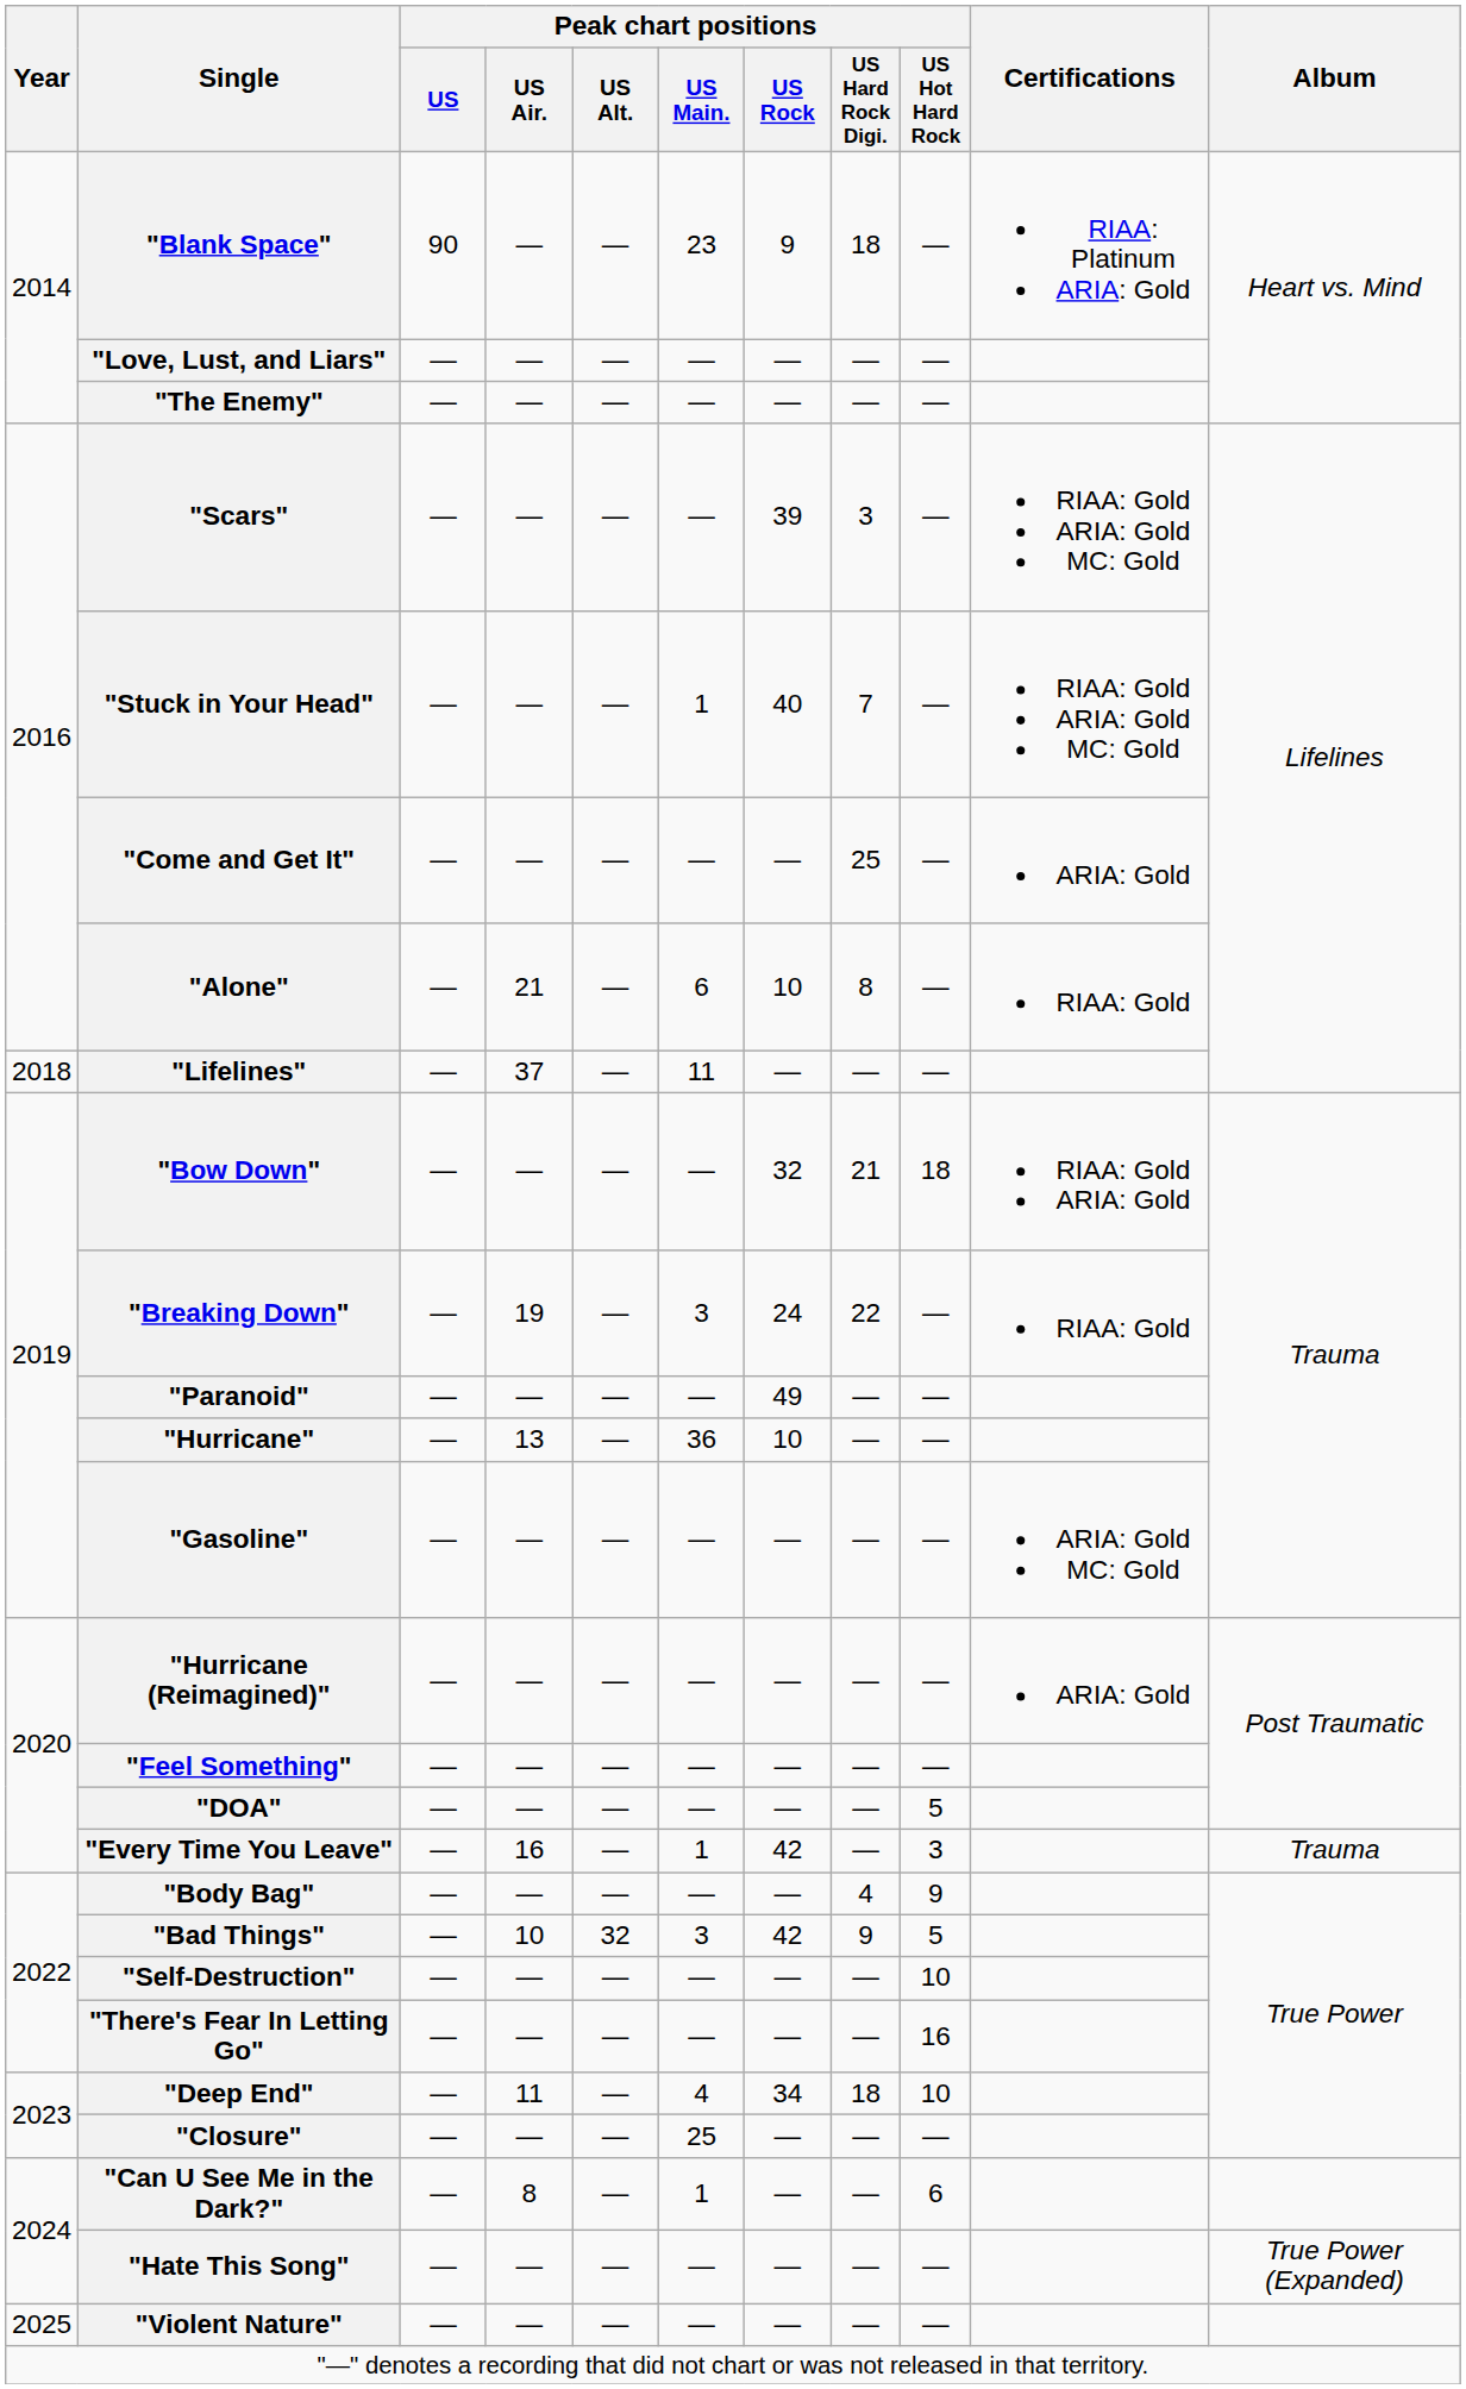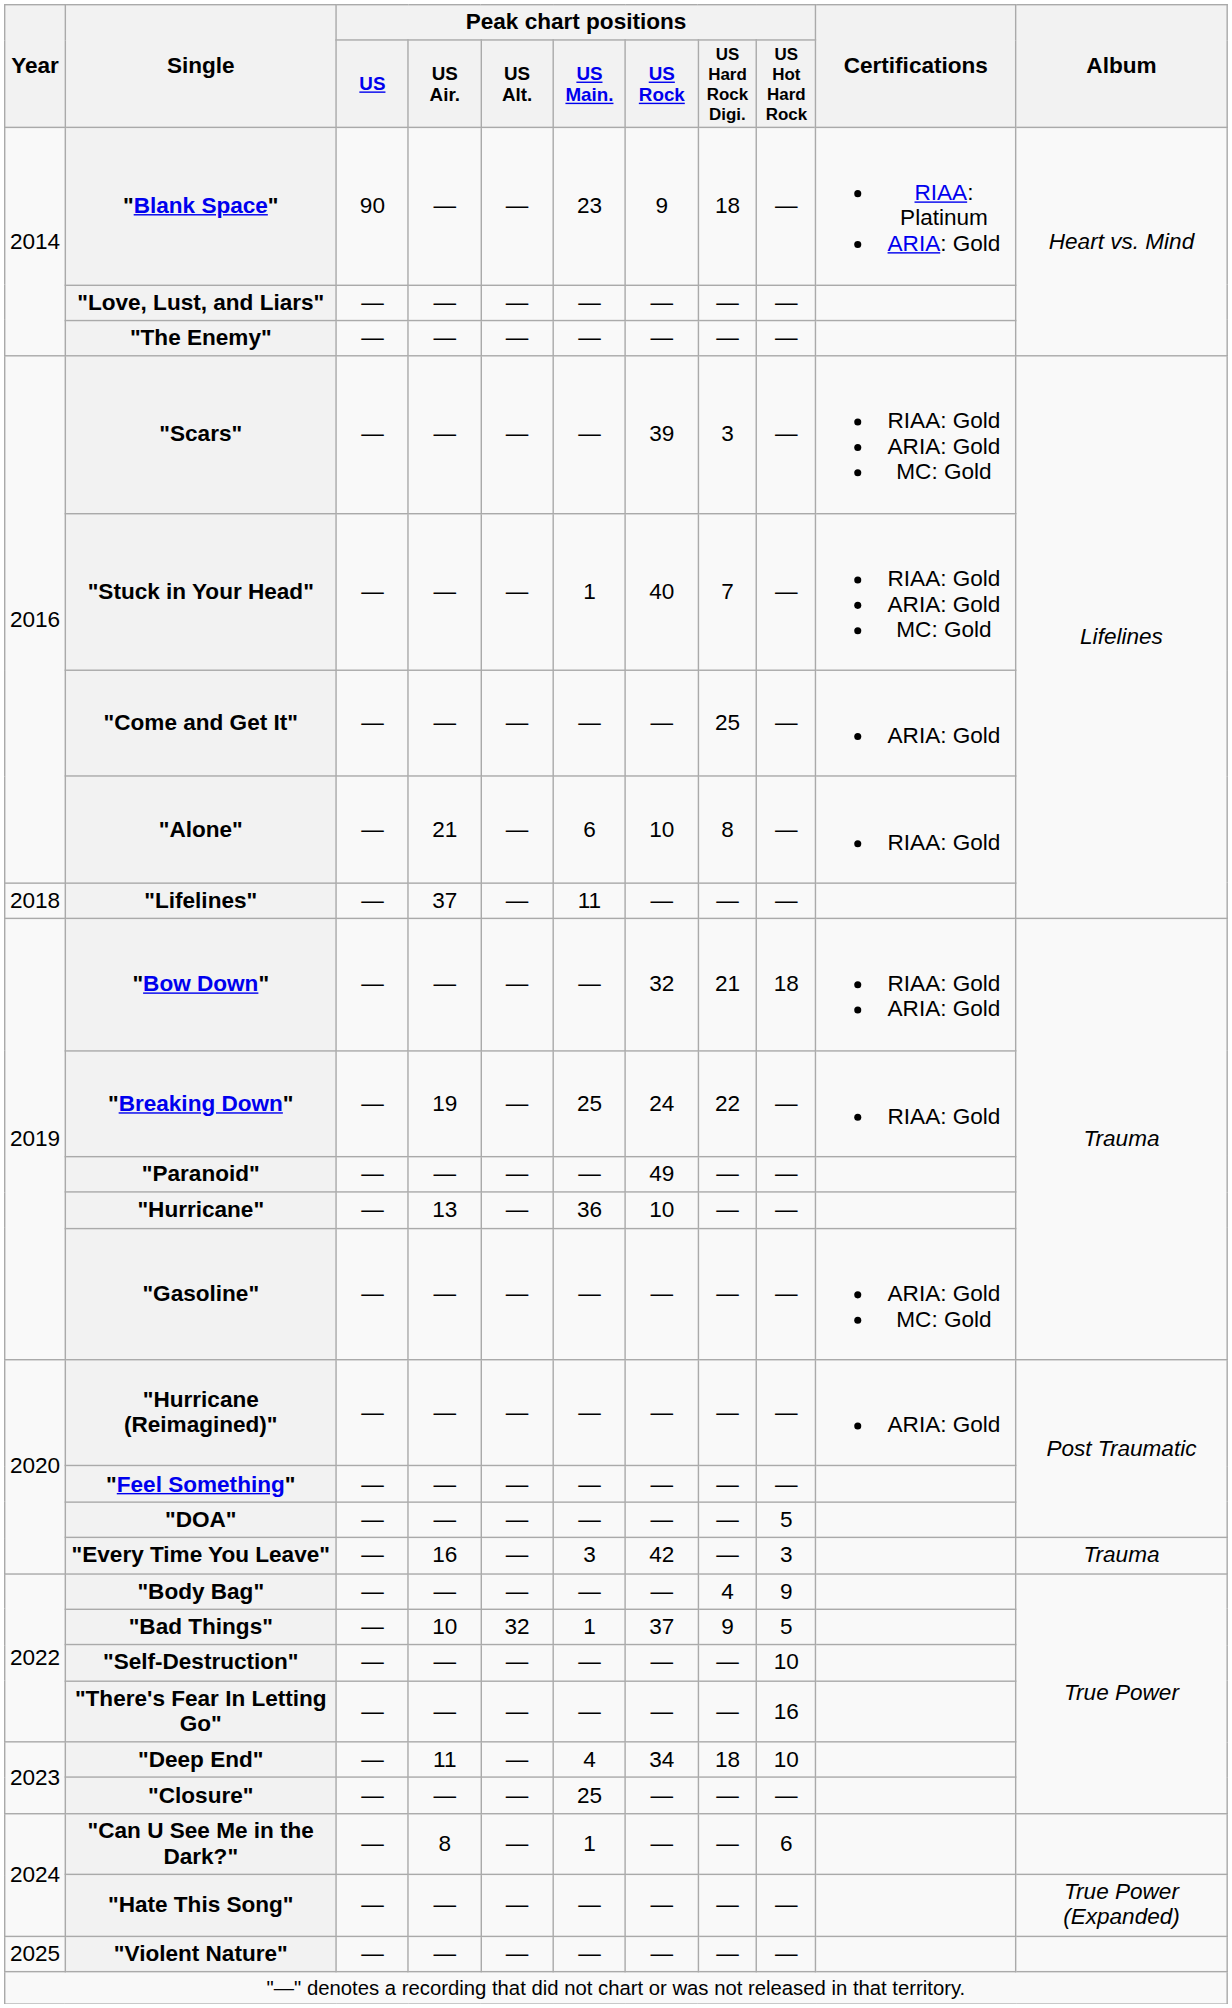"Breaking Down" | Peak chart positions / US Main.: 3 -> 25
"Every Time You Leave" | Peak chart positions / US Main.: 1 -> 3
"Bad Things" | Peak chart positions / US Main.: 3 -> 1
"Bad Things" | Peak chart positions / US Rock: 42 -> 37
